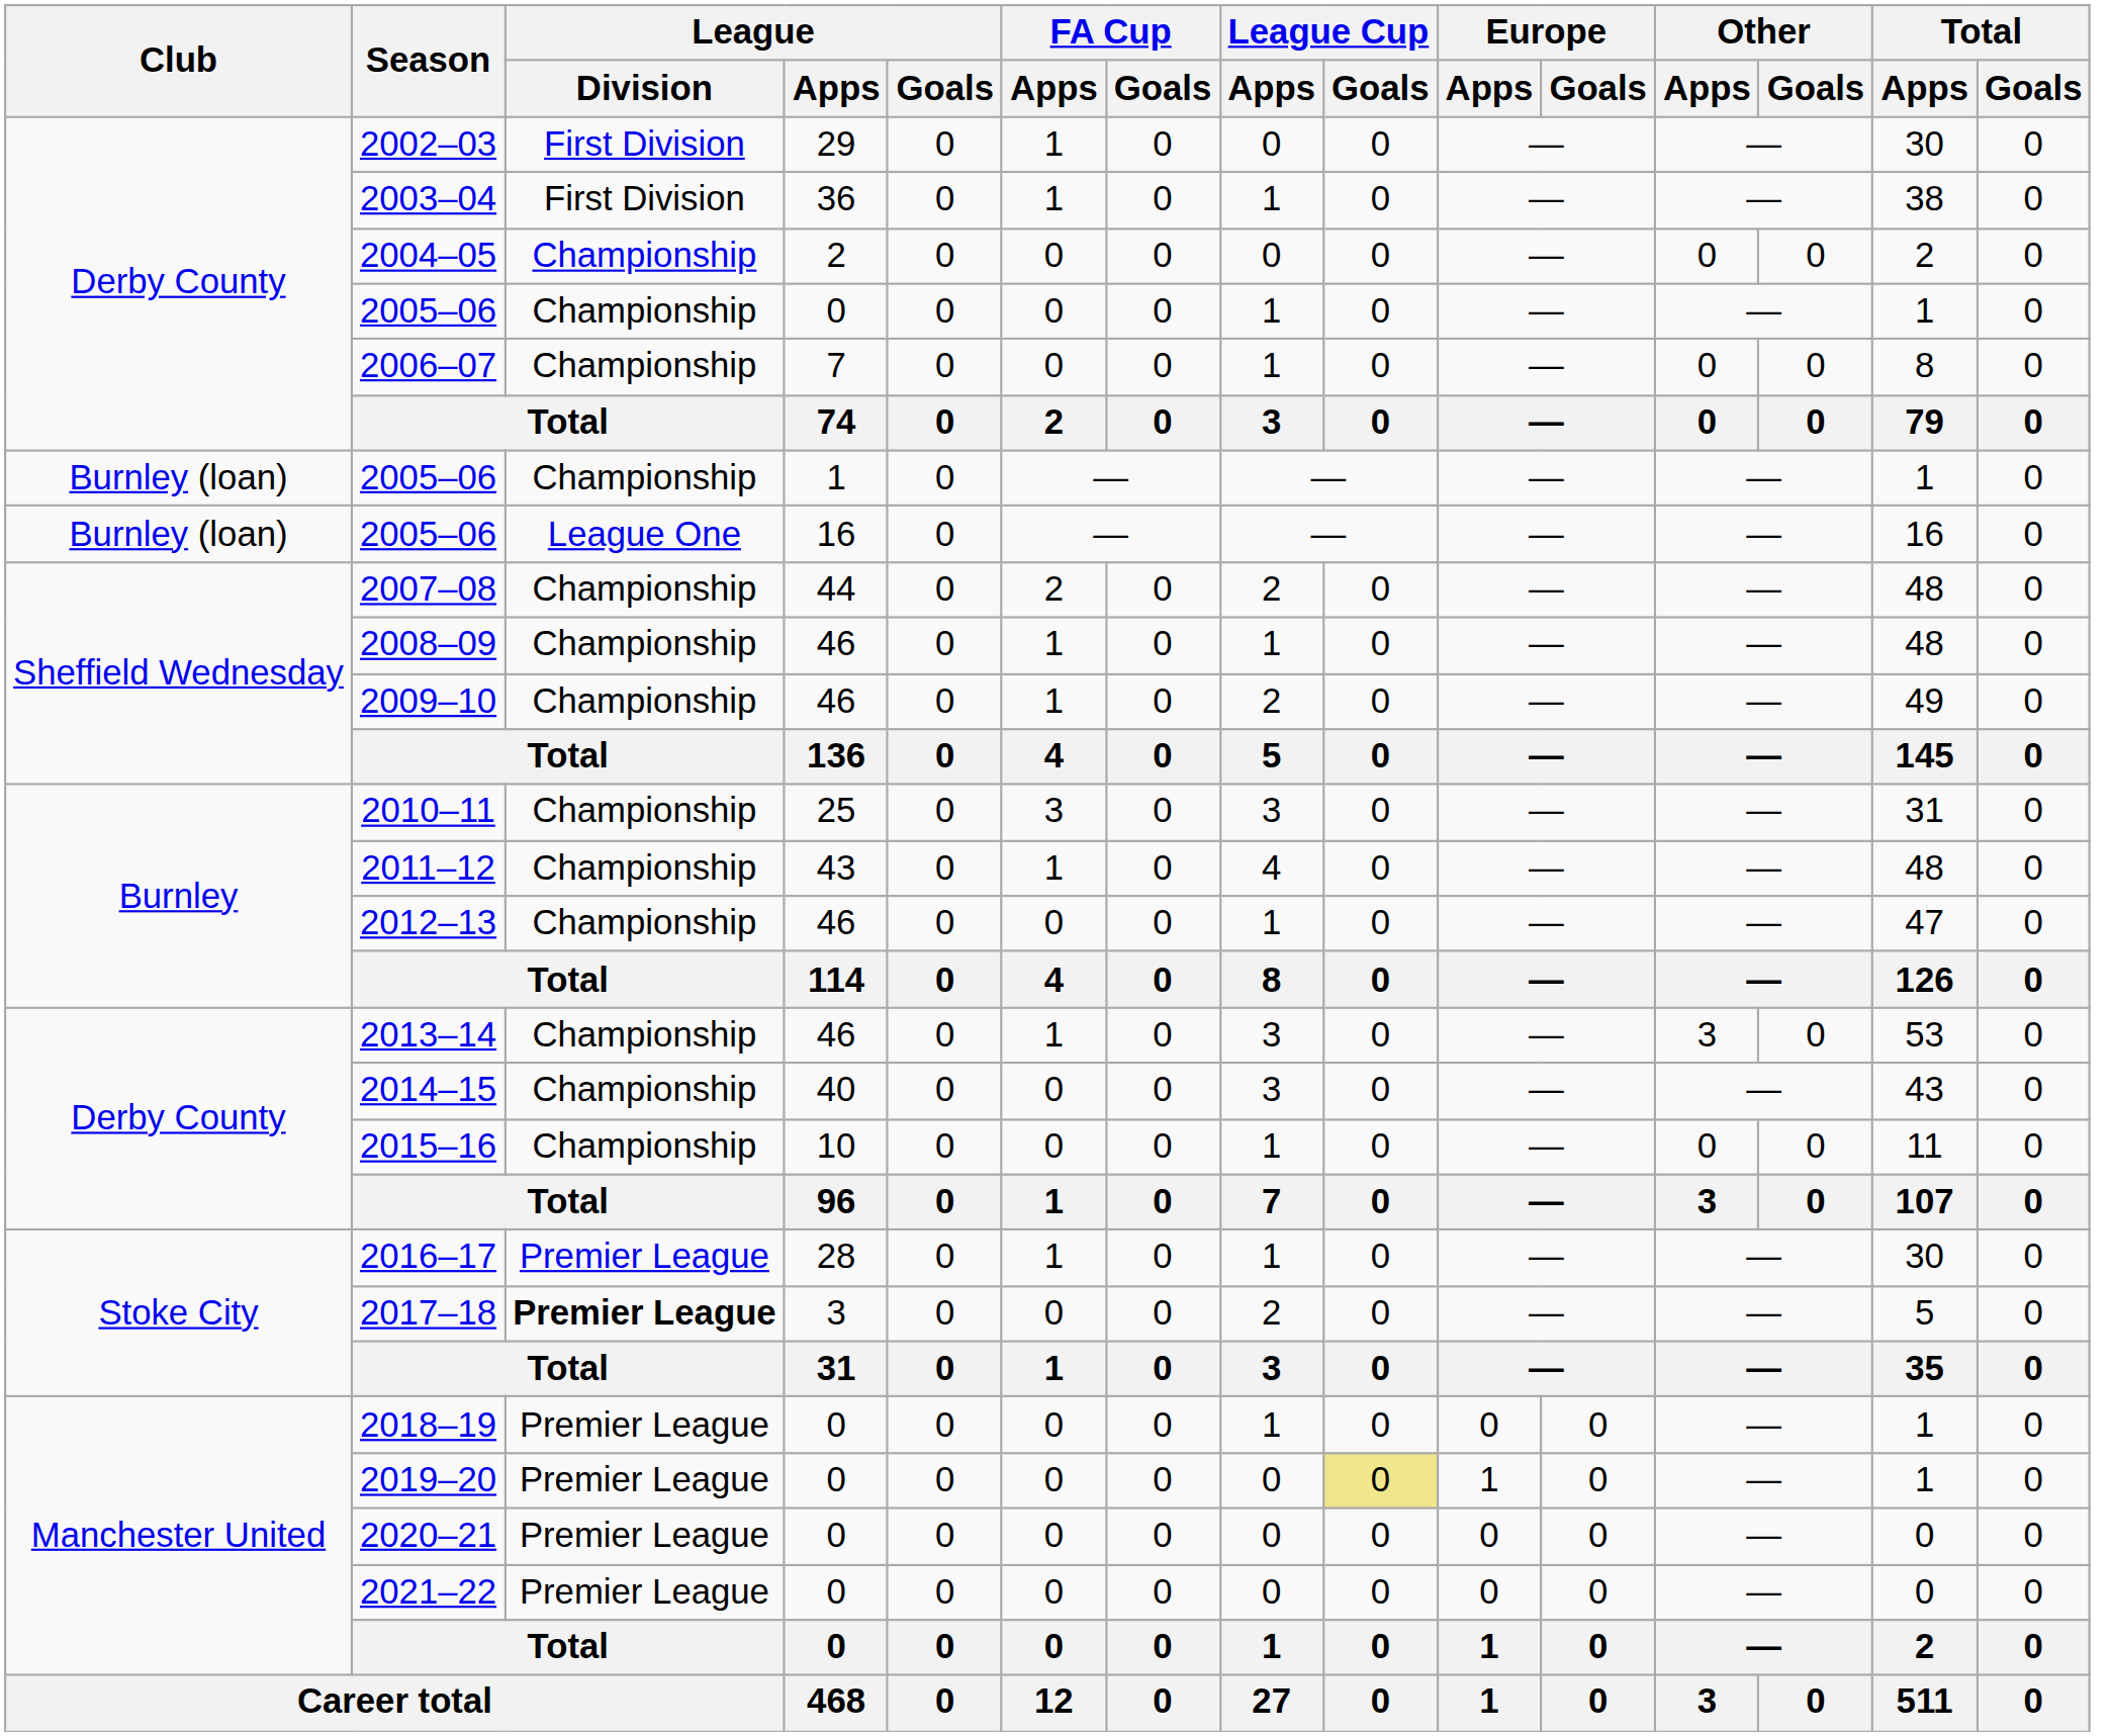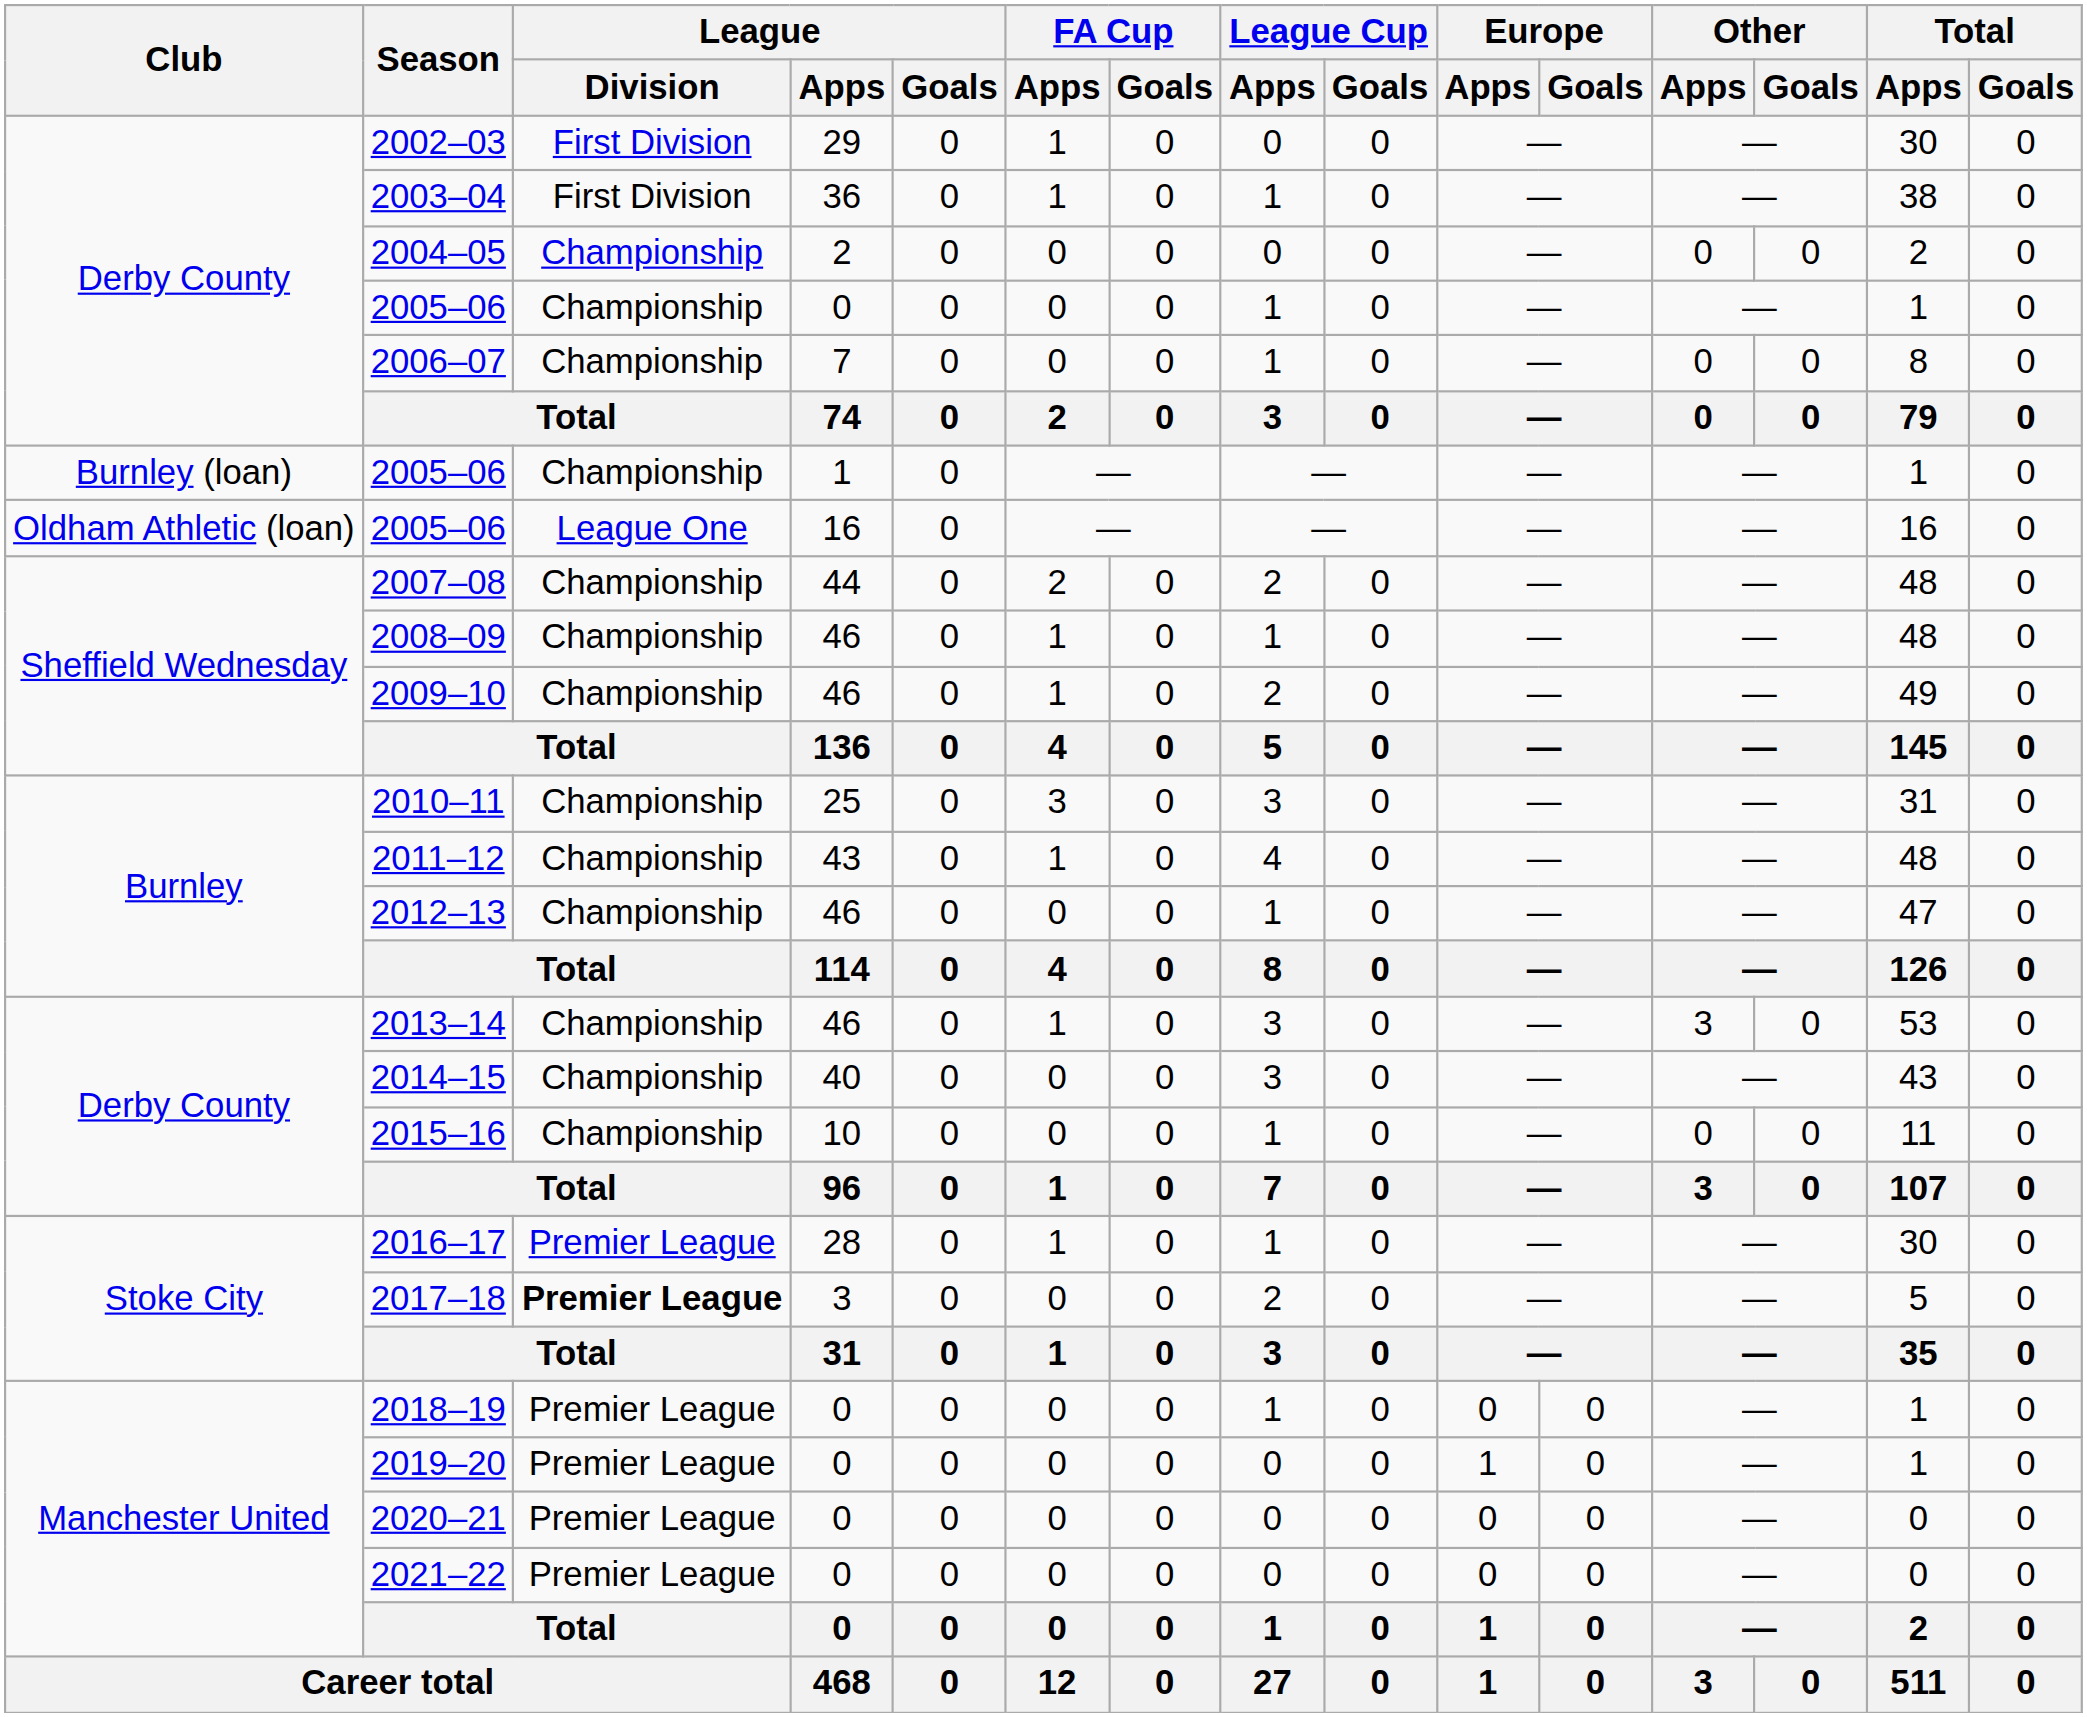2005–06 / 16 | Club: Burnley (loan) -> Oldham Athletic (loan)
2019–20 | League Cup / Goals: khaki background -> no background
